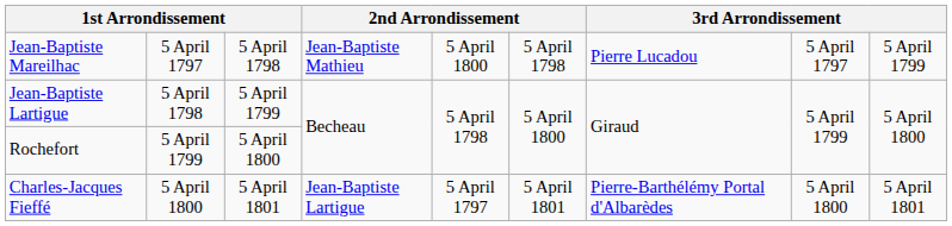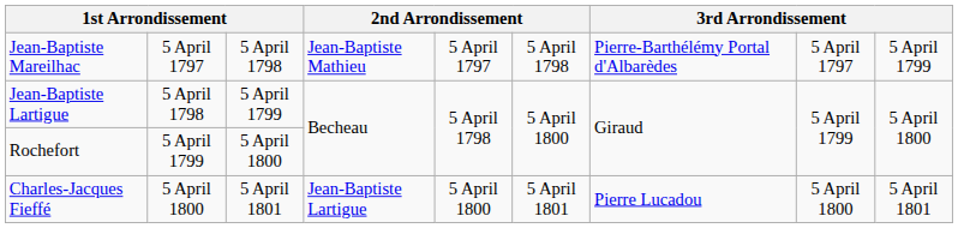Jean-Baptiste Mareilhac | column 5: 5 April 1800 -> 5 April 1797
Jean-Baptiste Mareilhac | column 7: Pierre Lucadou -> Pierre-Barthélémy Portal d'Albarèdes
Charles-Jacques Fieffé | column 5: 5 April 1797 -> 5 April 1800
Charles-Jacques Fieffé | column 7: Pierre-Barthélémy Portal d'Albarèdes -> Pierre Lucadou
